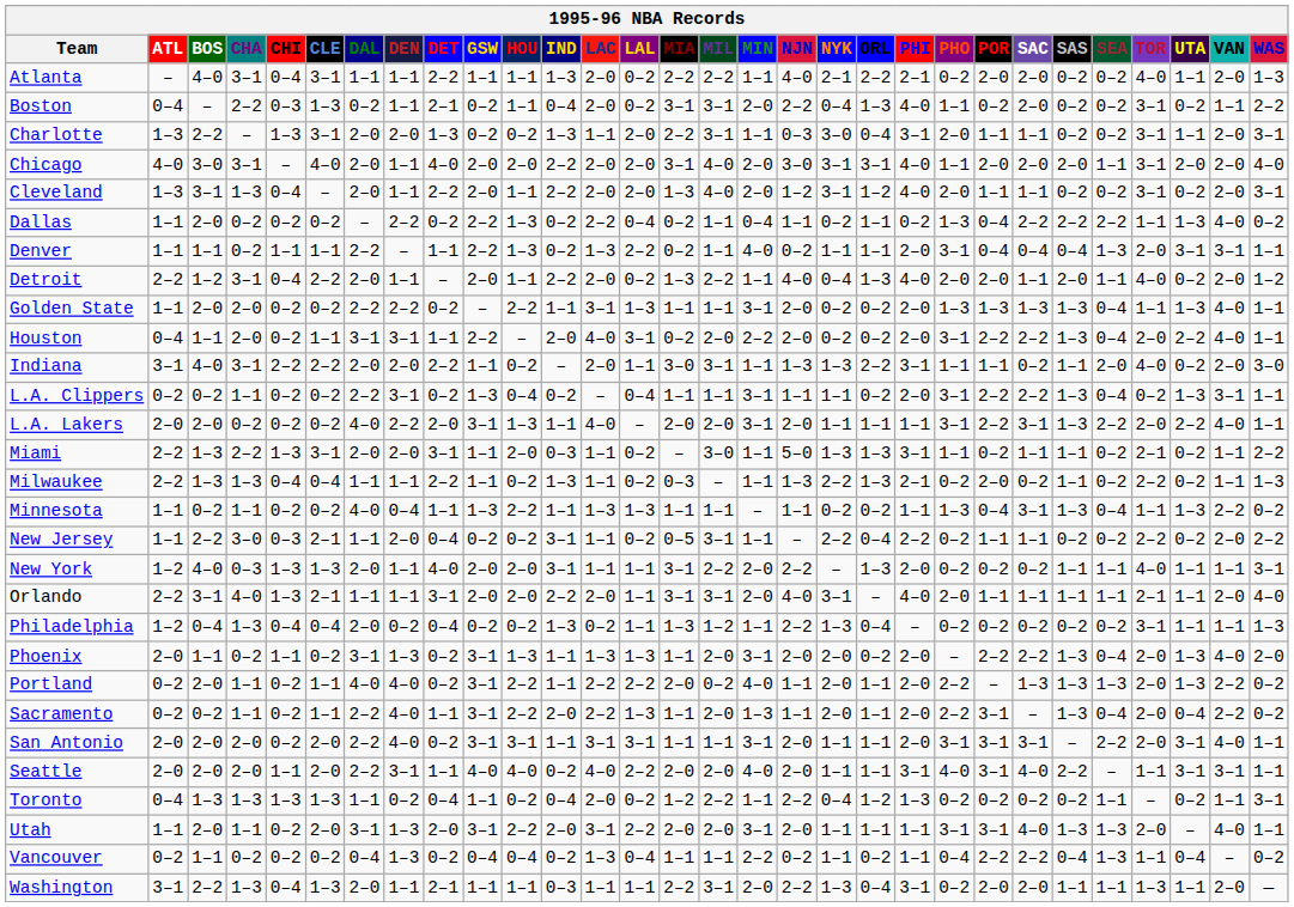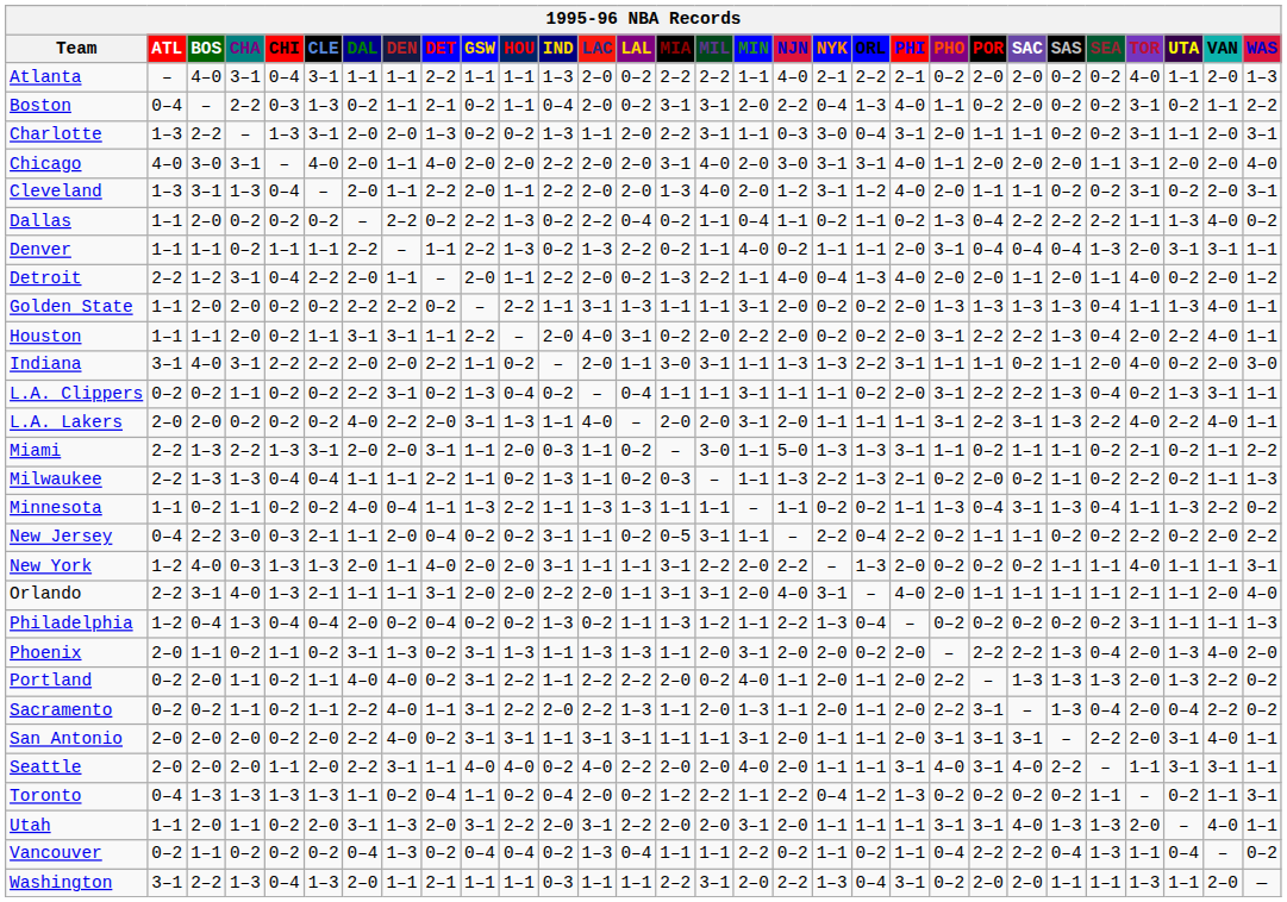Houston | ATL: 0–4 -> 1–1
L.A. Lakers | TOR: 2–0 -> 4–0
New Jersey | ATL: 1–1 -> 0–4
